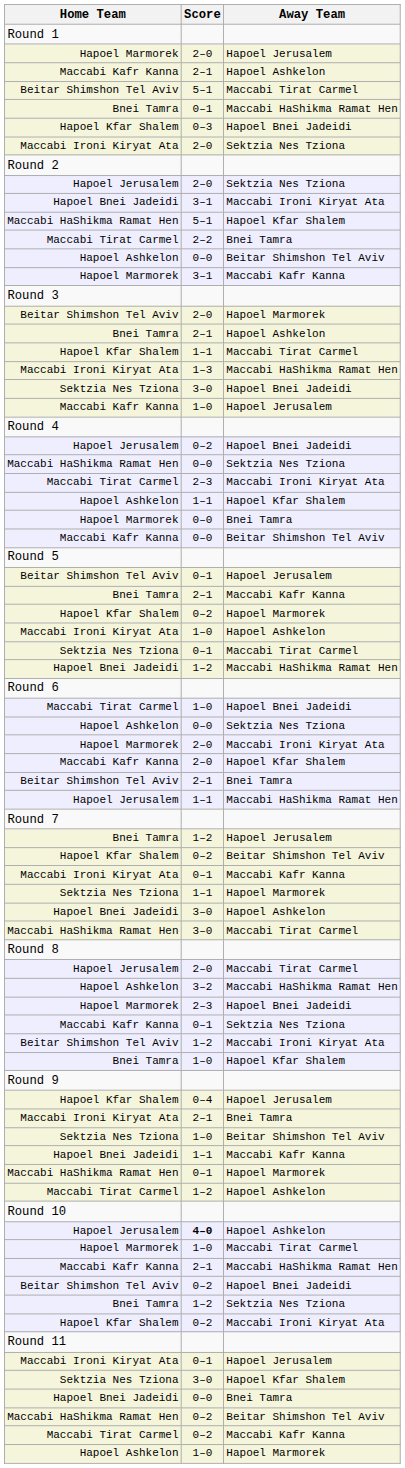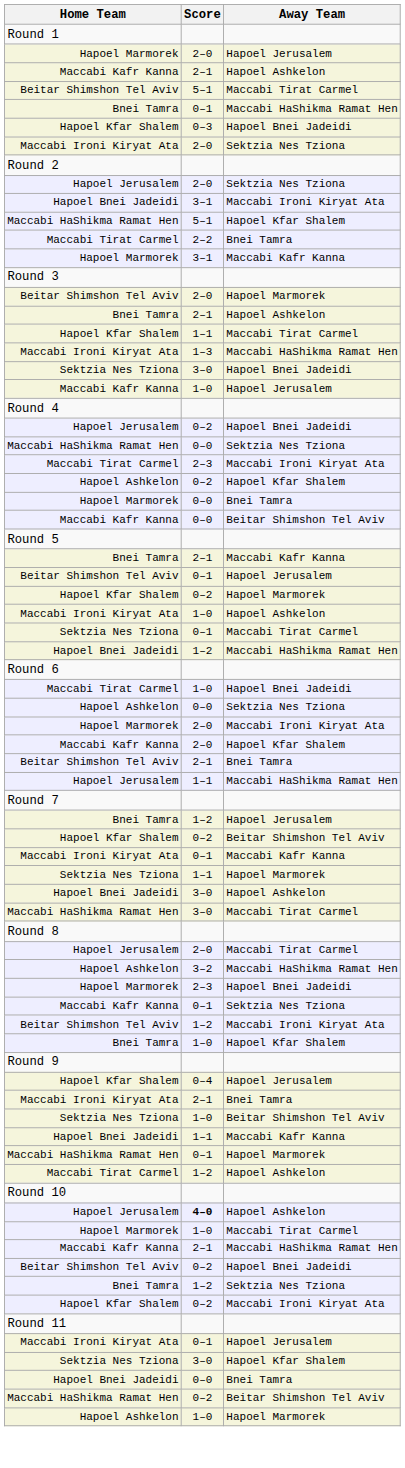- row: Hapoel Ashkelon | 0–0 | Beitar Shimshon Tel Aviv
Hapoel Ashkelon / Hapoel Kfar Shalem | Score: 1–1 -> 0–2
rows swapped: Beitar Shimshon Tel Aviv / Hapoel Jerusalem <-> Bnei Tamra / Maccabi Kafr Kanna
- row: Maccabi Tirat Carmel | 0–2 | Maccabi Kafr Kanna
